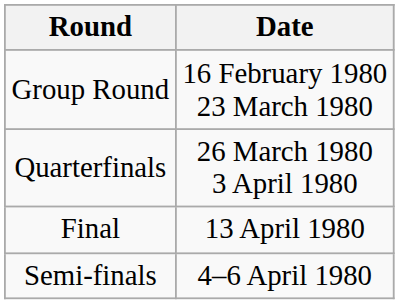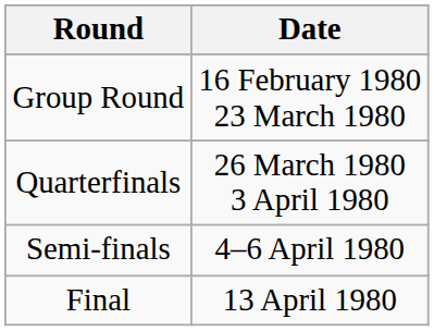rows swapped: Semi-finals <-> Final
